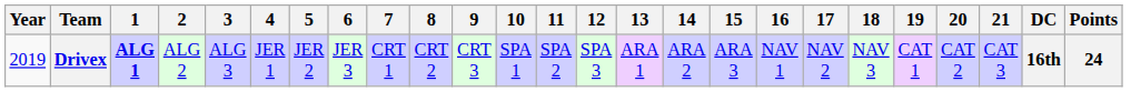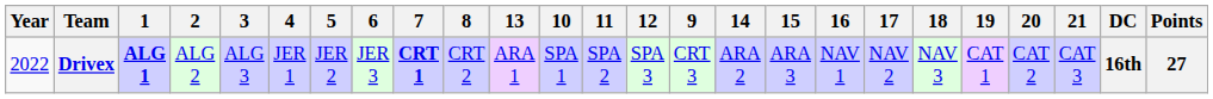columns swapped: 9 <-> 13
Drivex | Year: 2019 -> 2022
Drivex | 7: normal -> bold
Drivex | Points: 24 -> 27
